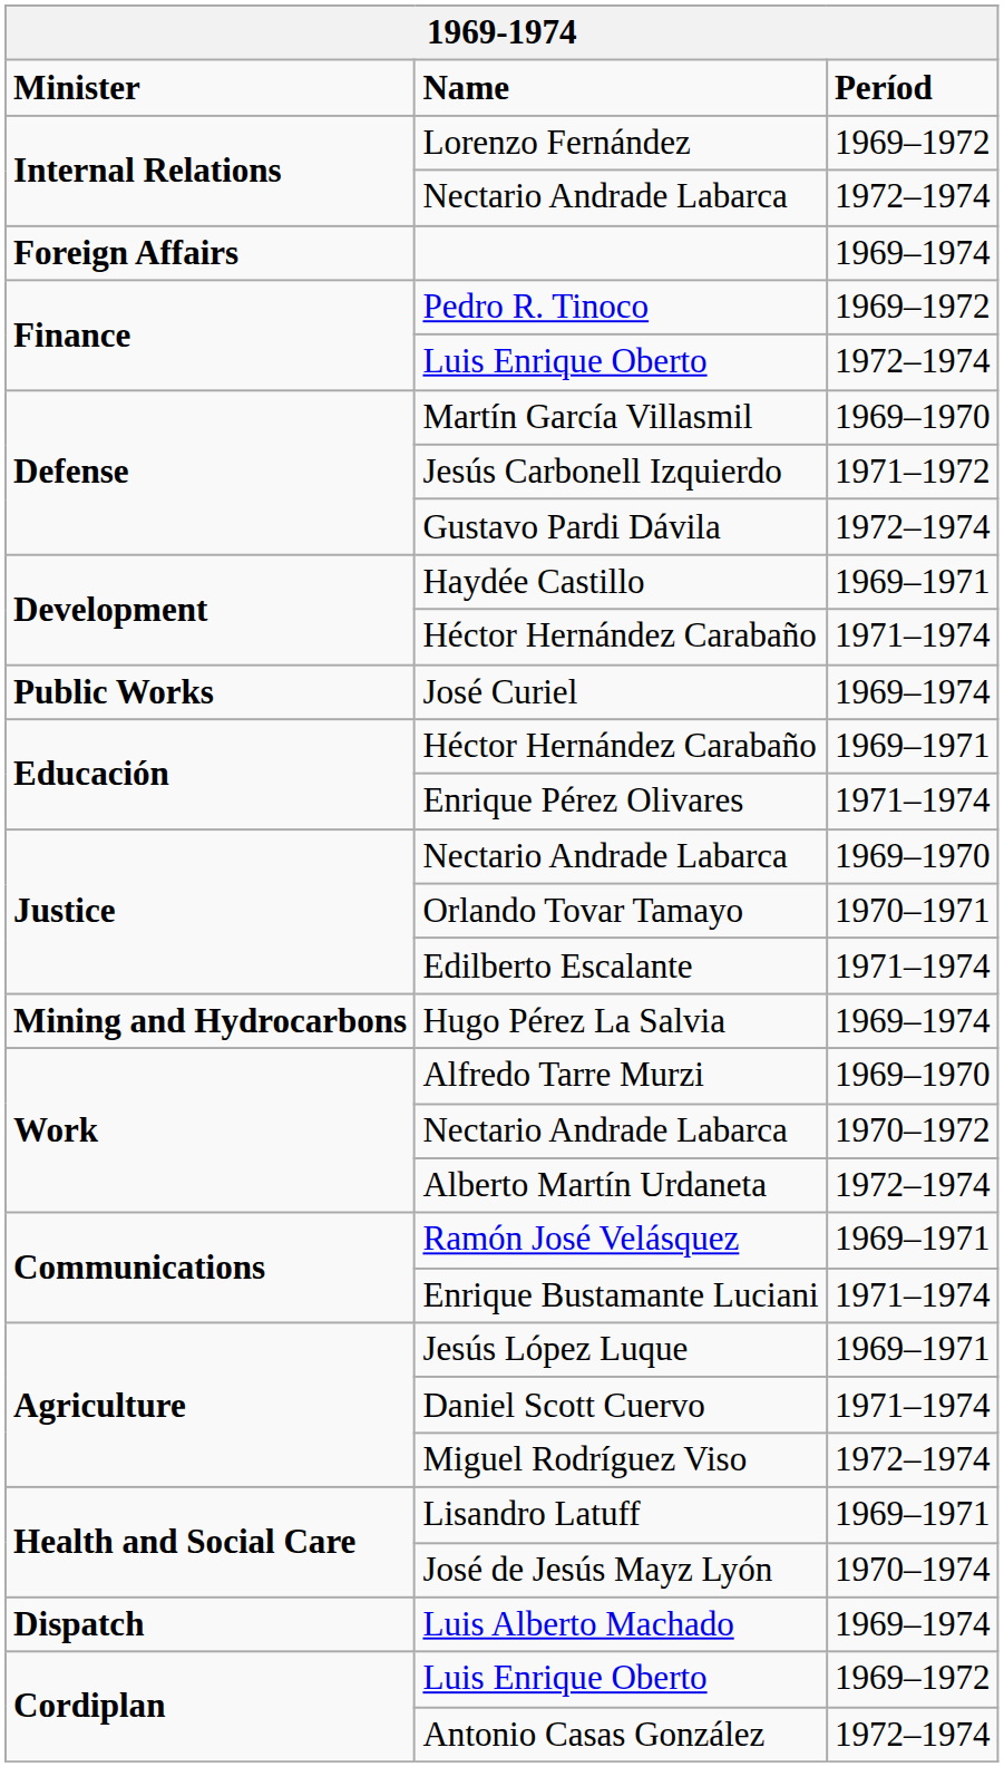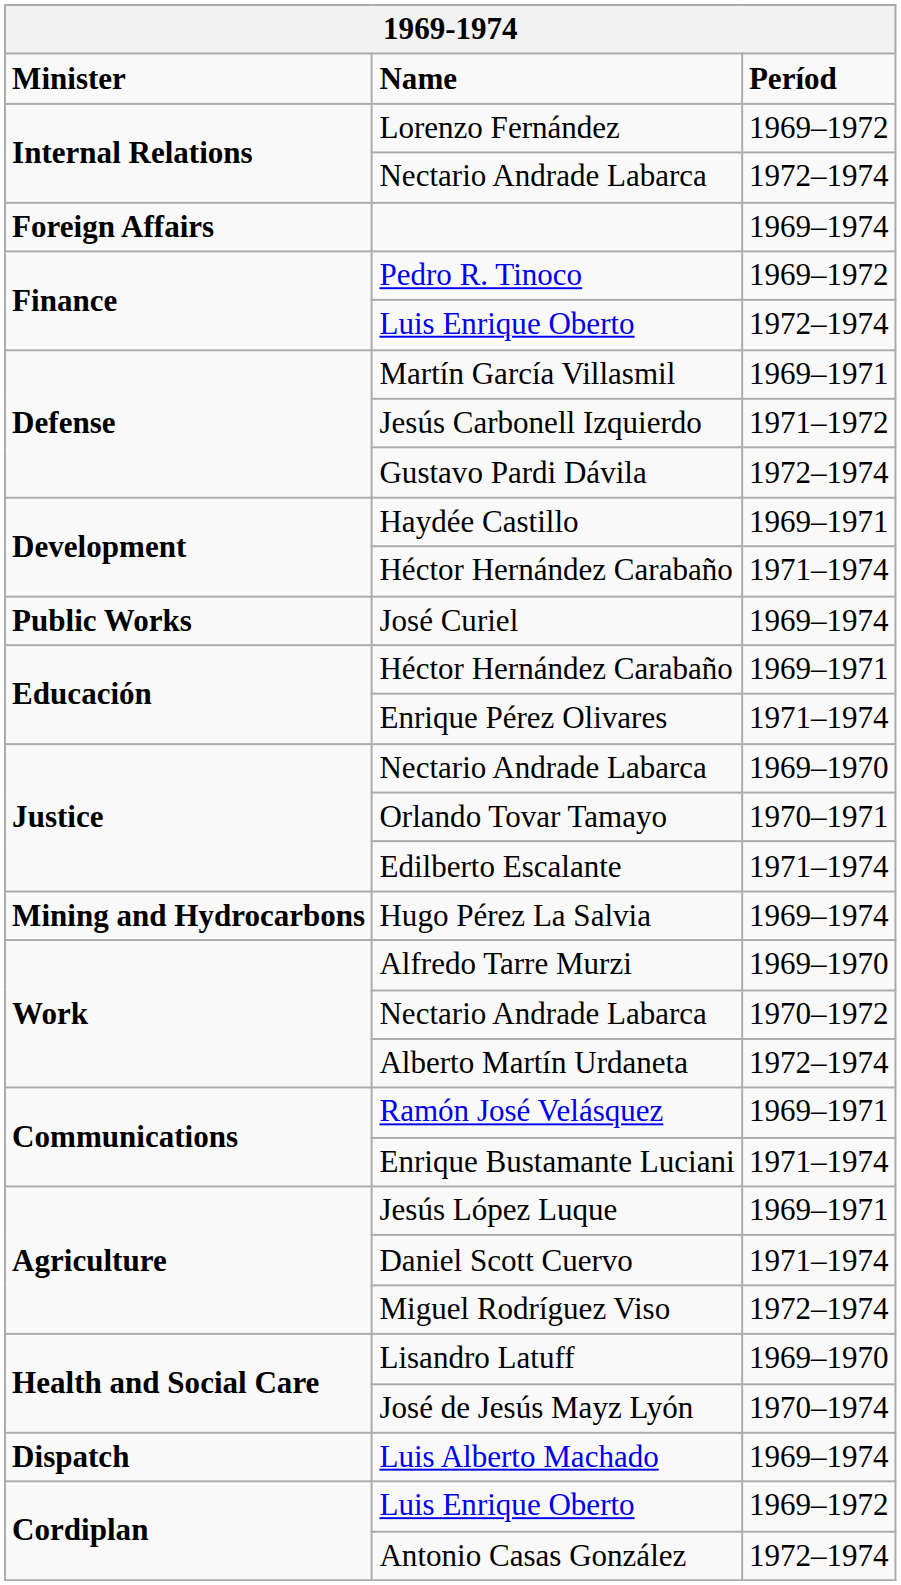Martín García Villasmil | Períod: 1969–1970 -> 1969–1971
Lisandro Latuff | Períod: 1969–1971 -> 1969–1970
